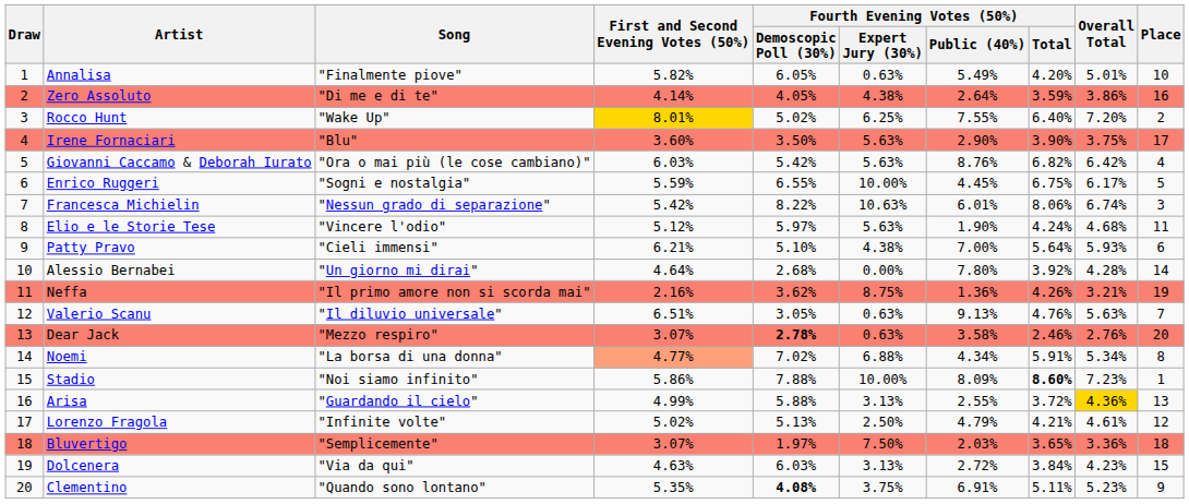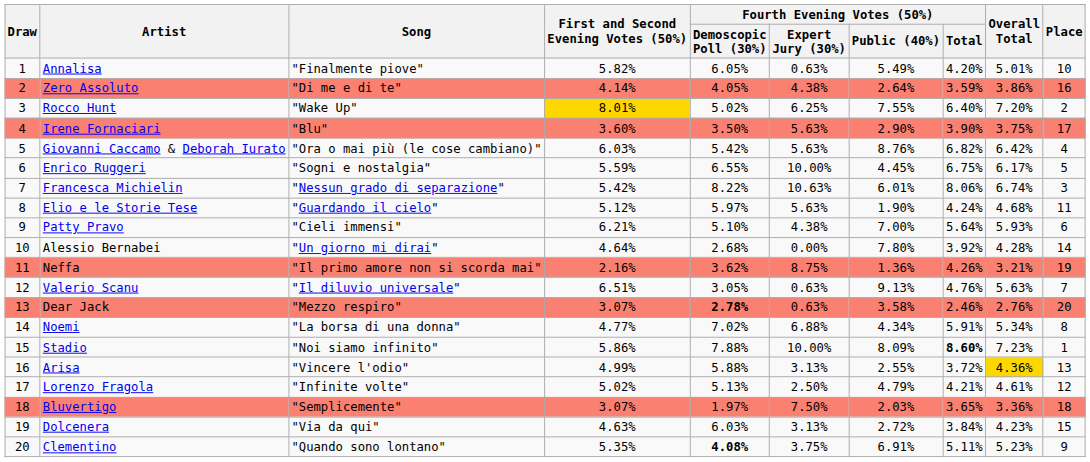Elio e le Storie Tese | Song: "Vincere l'odio" -> "Guardando il cielo"
Noemi | First and Second Evening Votes (50%): lightsalmon background -> no background
Arisa | Song: "Guardando il cielo" -> "Vincere l'odio"
